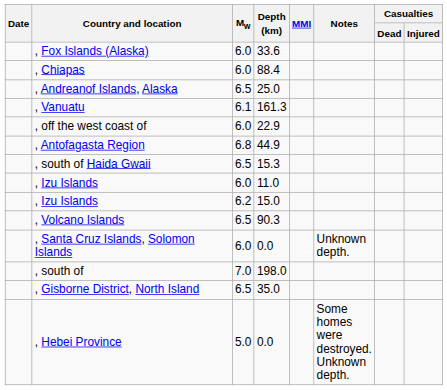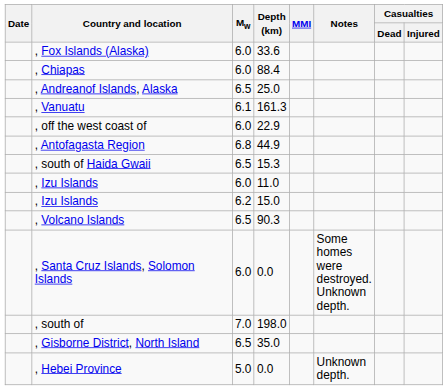, Santa Cruz Islands, Solomon Islands | Notes: Unknown depth. -> Some homes were destroyed. Unknown depth.
, Hebei Province | Notes: Some homes were destroyed. Unknown depth. -> Unknown depth.
